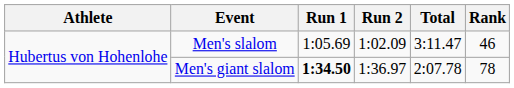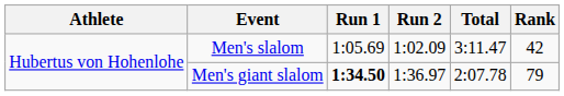Men's slalom | Rank: 46 -> 42
Men's giant slalom | Rank: 78 -> 79
